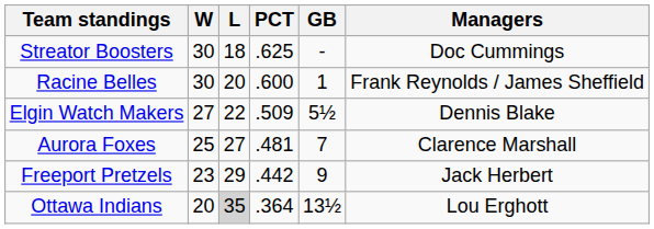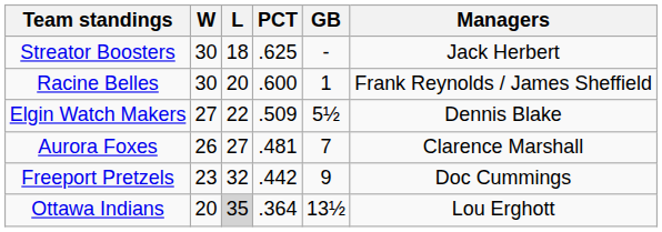Streator Boosters | Managers: Doc Cummings -> Jack Herbert
Aurora Foxes | W: 25 -> 26
Freeport Pretzels | L: 29 -> 32
Freeport Pretzels | Managers: Jack Herbert -> Doc Cummings
